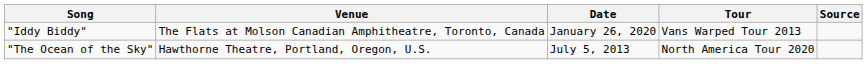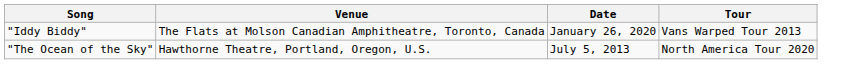- column: Source
